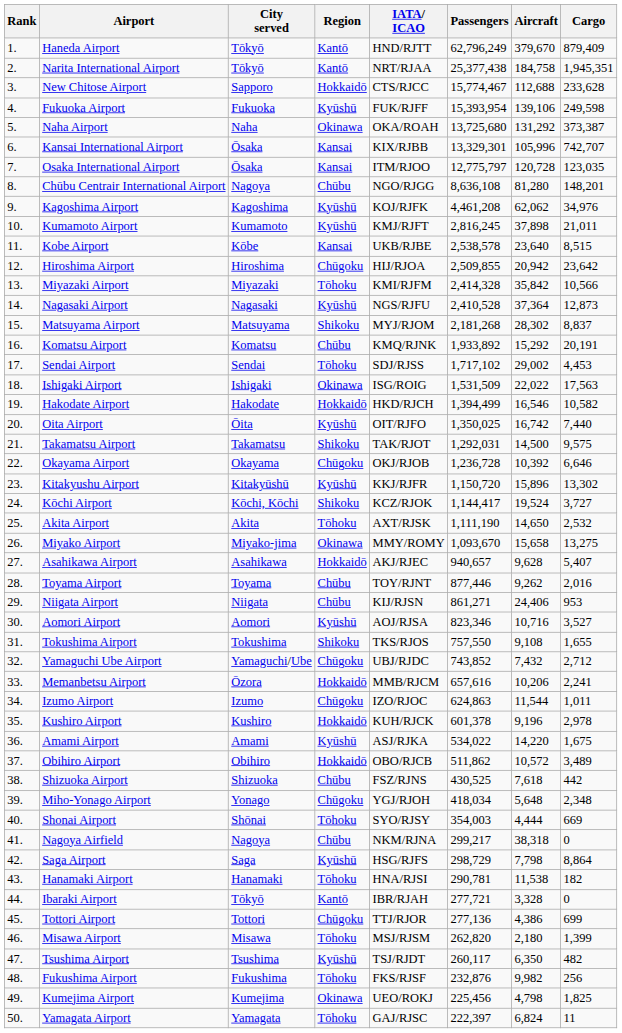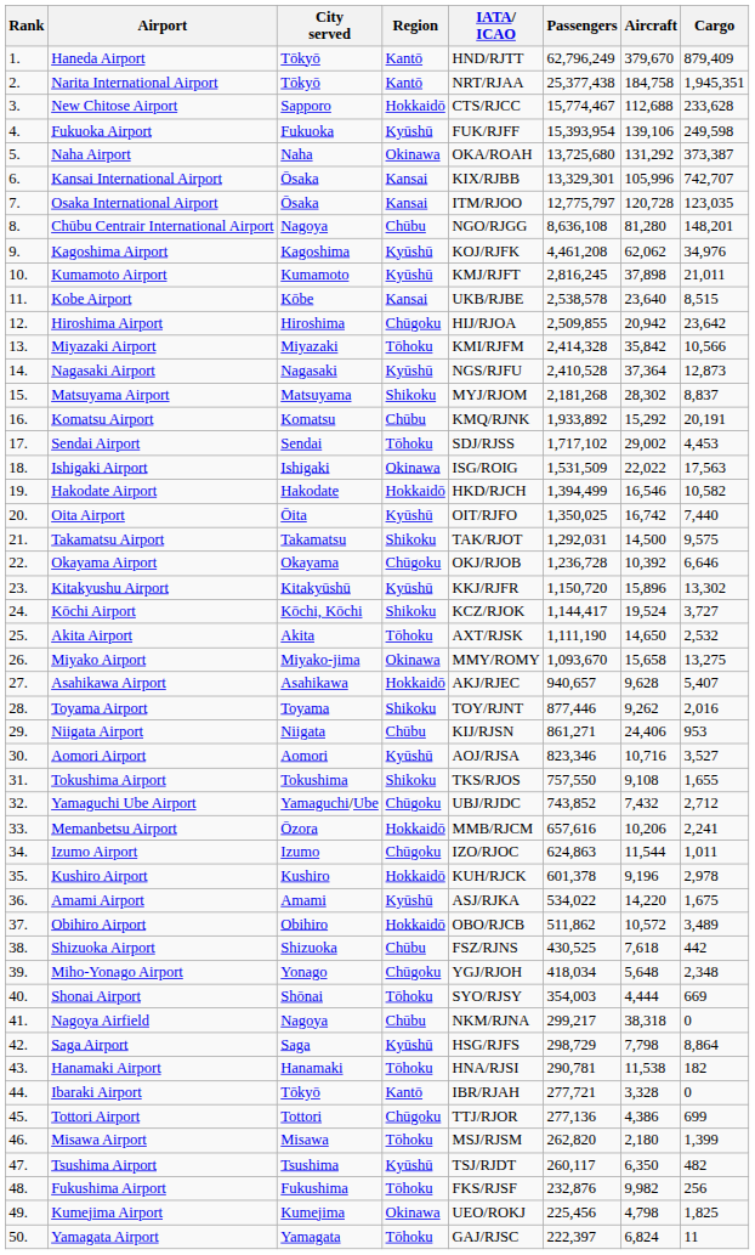Toyama Airport | Region: Chūbu -> Shikoku
